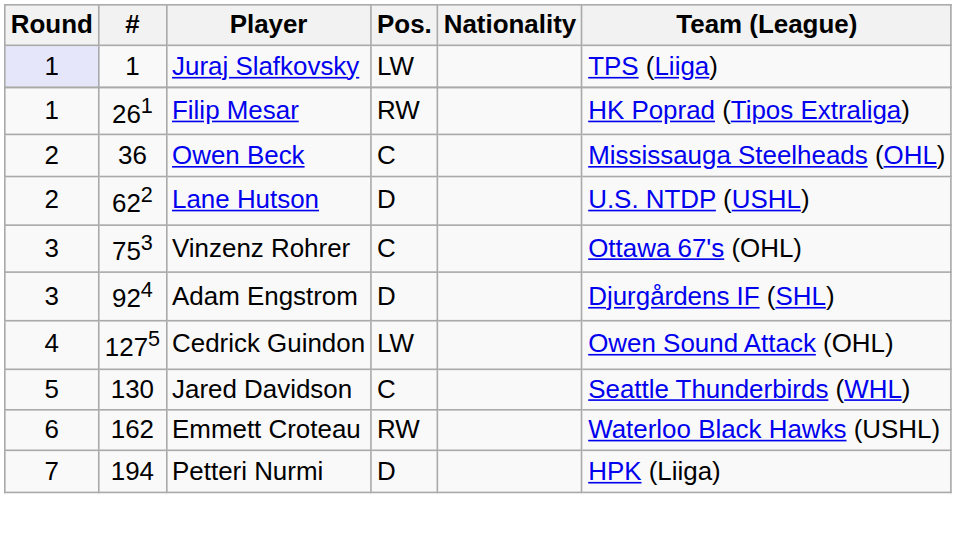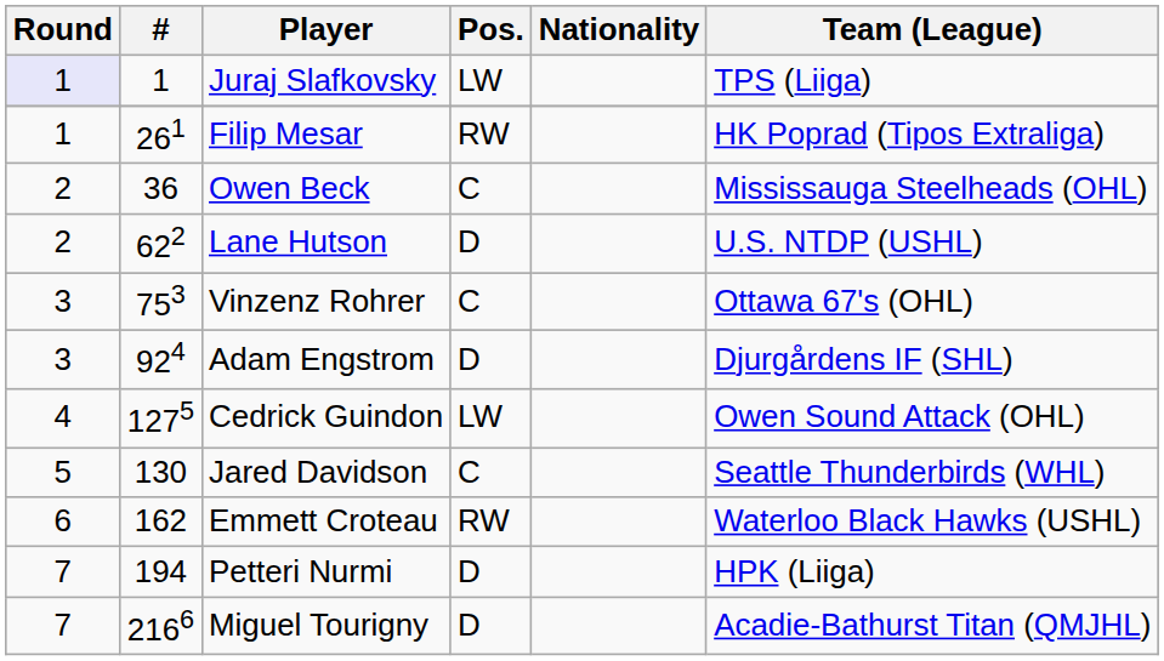+ row: 7 | 2166 | Miguel Tourigny | D | Acadie-Bathurst Titan (QMJHL)
